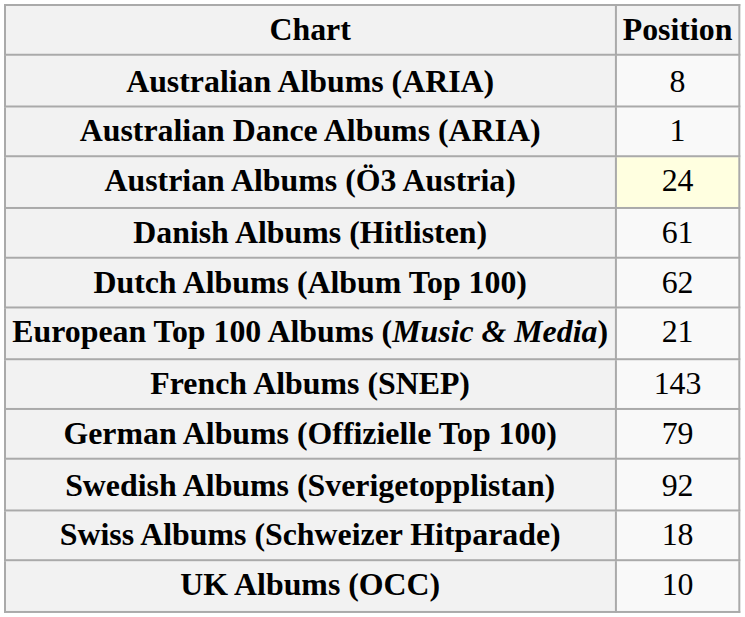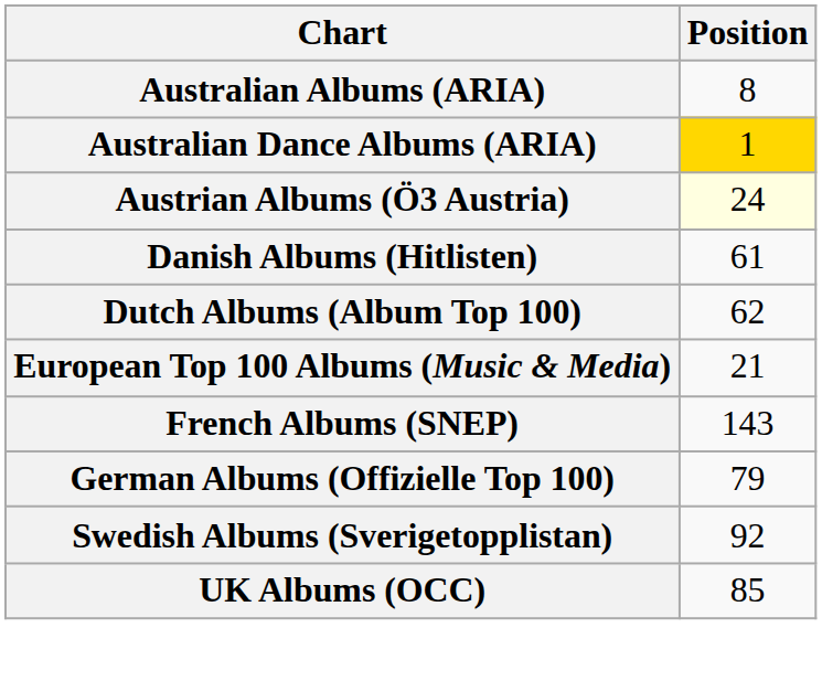Australian Dance Albums (ARIA) | Position: no background -> gold background
- row: Swiss Albums (Schweizer Hitparade) | 18
UK Albums (OCC) | Position: 10 -> 85
